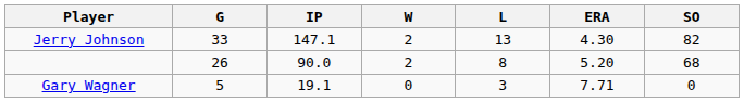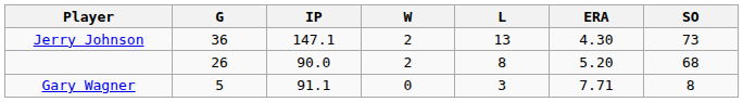Jerry Johnson | G: 33 -> 36
Jerry Johnson | SO: 82 -> 73
Gary Wagner | IP: 19.1 -> 91.1
Gary Wagner | SO: 0 -> 8
